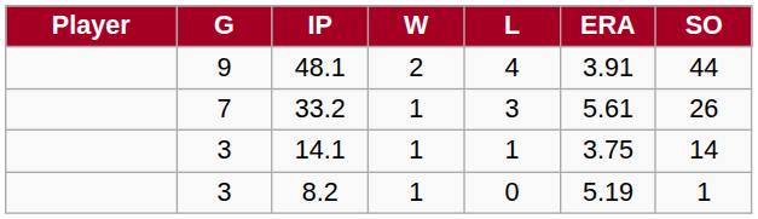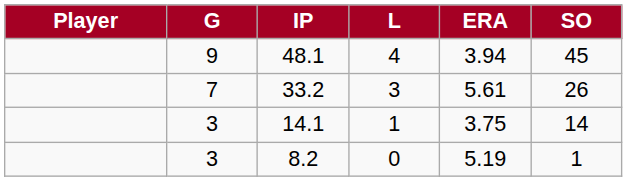- column: W | 2 | 1 | 1 | 1
48.1 | ERA: 3.91 -> 3.94
48.1 | SO: 44 -> 45
